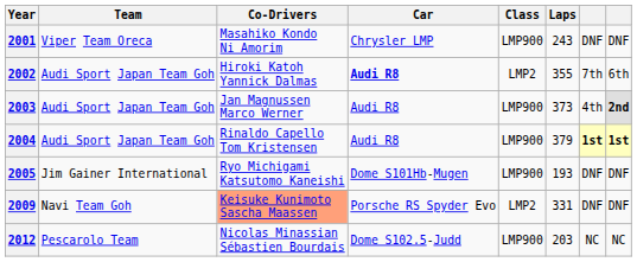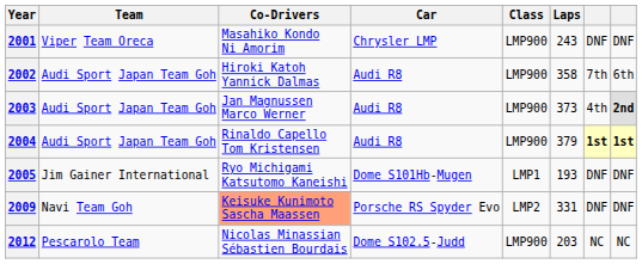2002 | Car: bold -> normal
2002 | Class: LMP2 -> LMP900
2002 | Laps: 355 -> 358
2005 | Class: LMP900 -> LMP1
